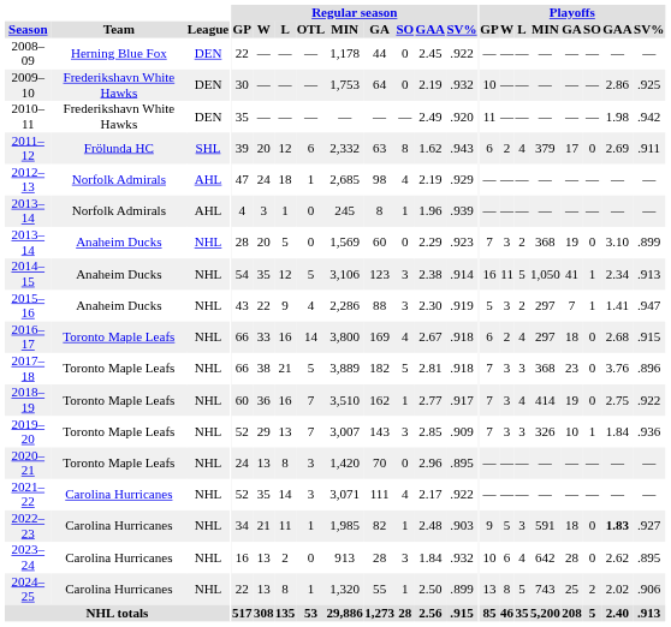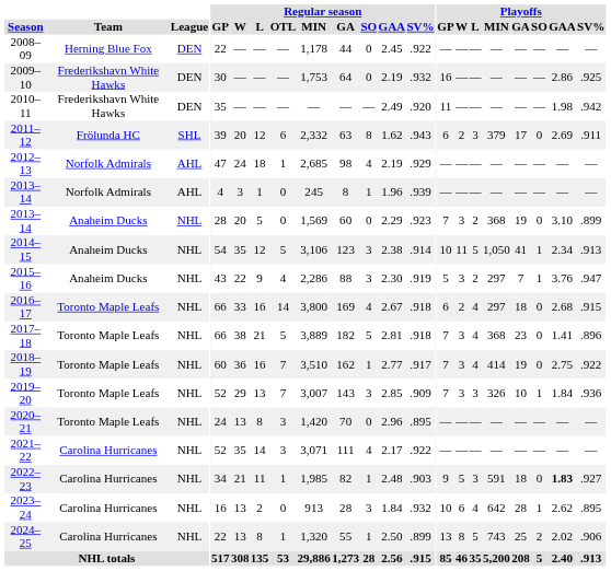2009–10 | Playoffs / GP: 10 -> 16
2011–12 | Playoffs / L: 4 -> 3
2014–15 | Playoffs / GP: 16 -> 10
2015–16 | Playoffs / GAA: 1.41 -> 3.76
2017–18 | Playoffs / L: 3 -> 4
2017–18 | Playoffs / GAA: 3.76 -> 1.41
2023–24 | Playoffs / SO: 0 -> 1
